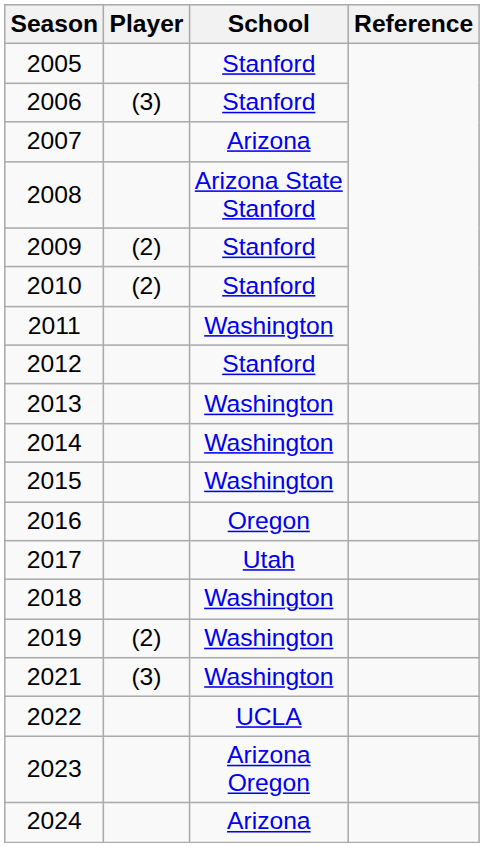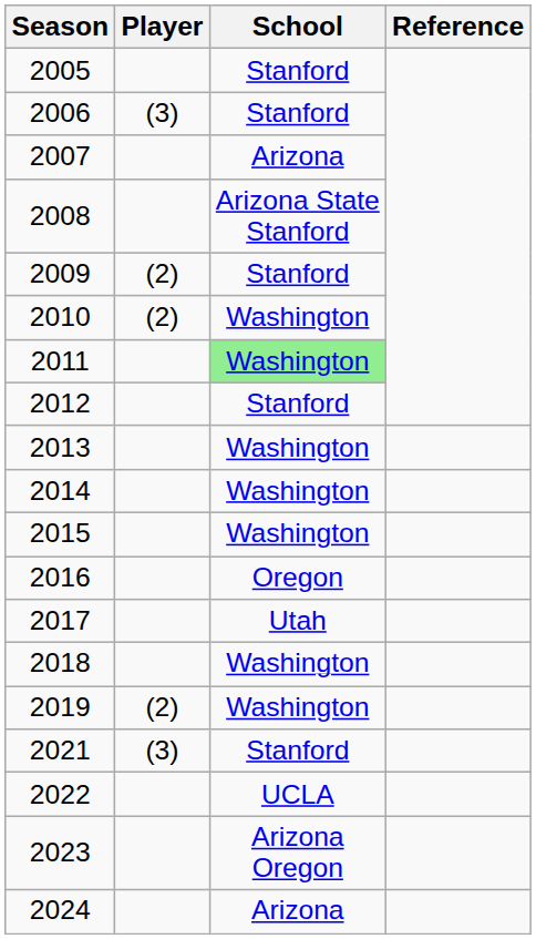2010 | School: Stanford -> Washington
2011 | School: no background -> lightgreen background
2021 | School: Washington -> Stanford
